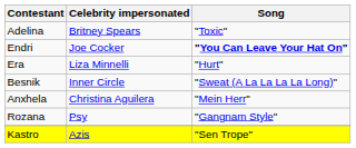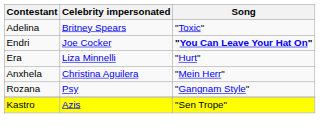- row: Besnik | Inner Circle | "Sweat (A La La La La Long)"
